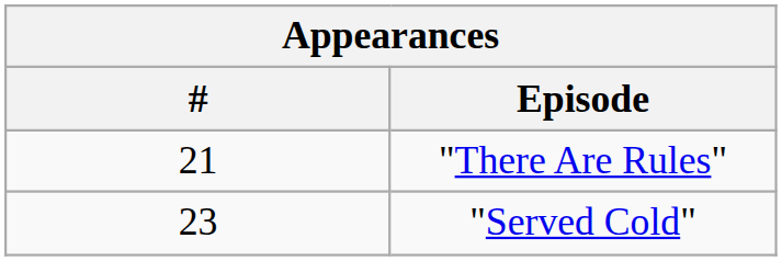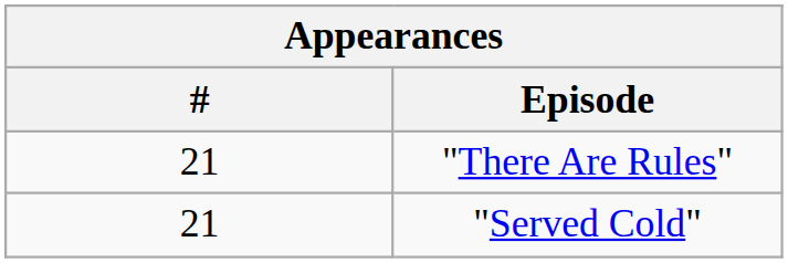"Served Cold" | #: 23 -> 21
